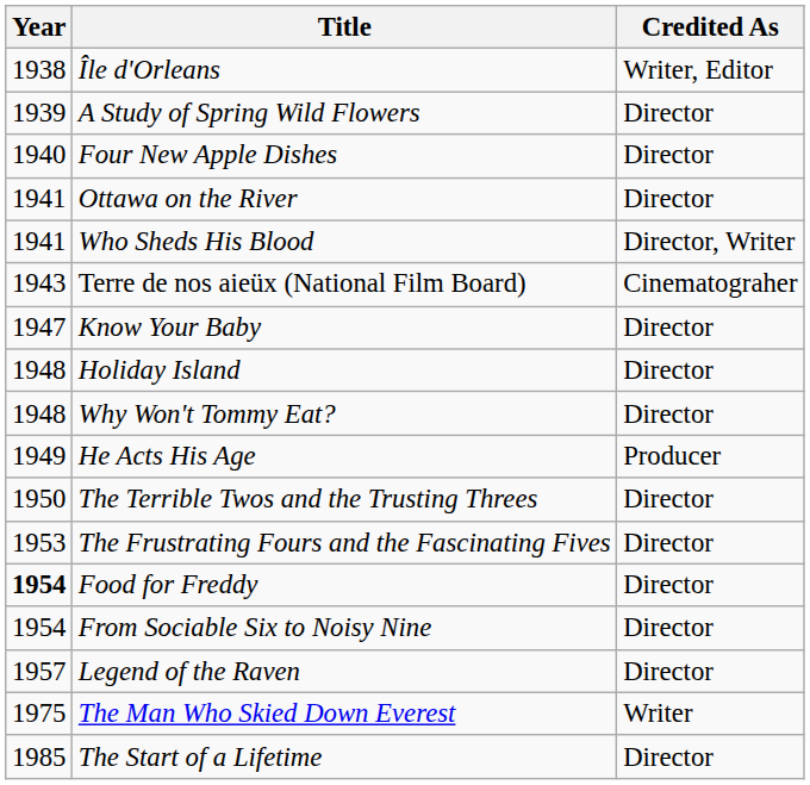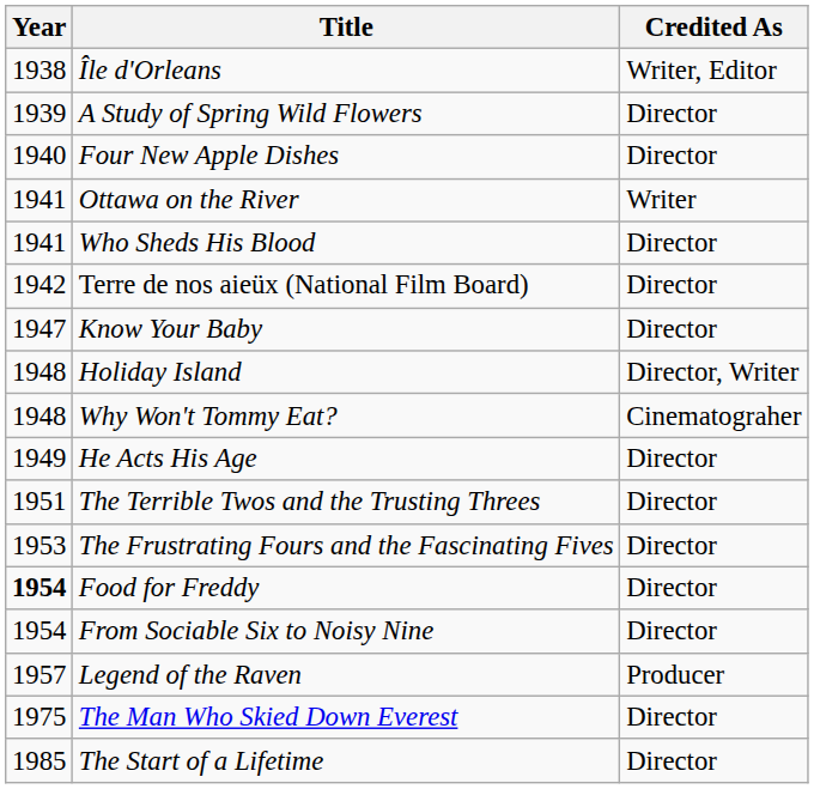Ottawa on the River | Credited As: Director -> Writer
Who Sheds His Blood | Credited As: Director, Writer -> Director
Terre de nos aieüx (National Film Board) | Year: 1943 -> 1942
Terre de nos aieüx (National Film Board) | Credited As: Cinematograher -> Director
Holiday Island | Credited As: Director -> Director, Writer
Why Won't Tommy Eat? | Credited As: Director -> Cinematograher
He Acts His Age | Credited As: Producer -> Director
The Terrible Twos and the Trusting Threes | Year: 1950 -> 1951
Legend of the Raven | Credited As: Director -> Producer
The Man Who Skied Down Everest | Credited As: Writer -> Director
